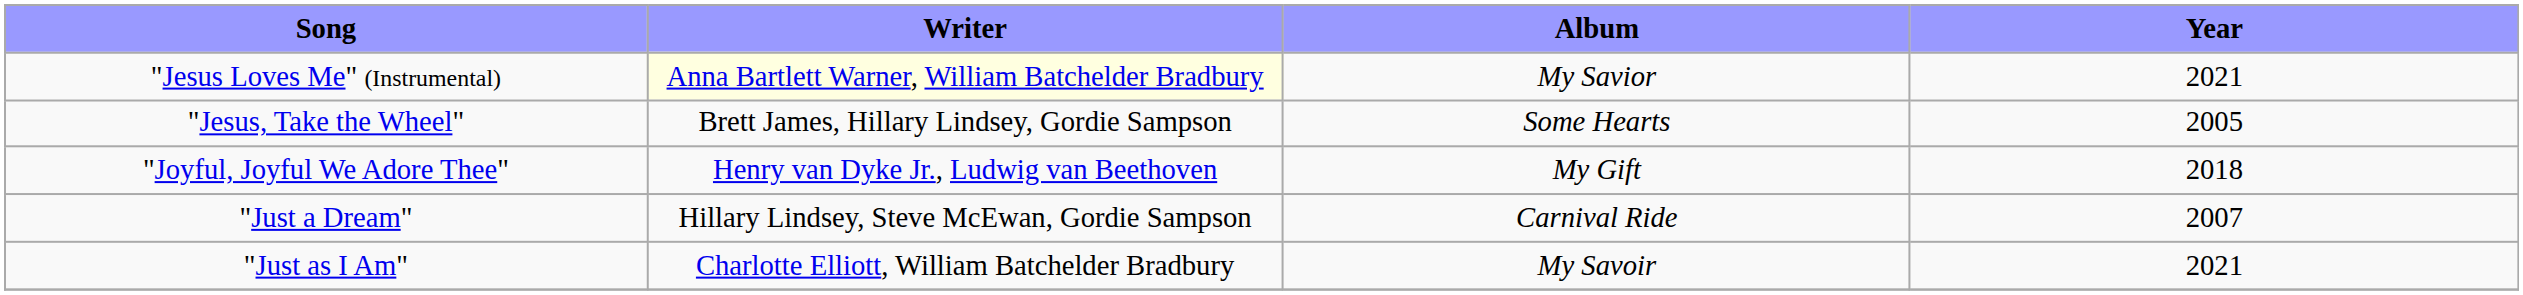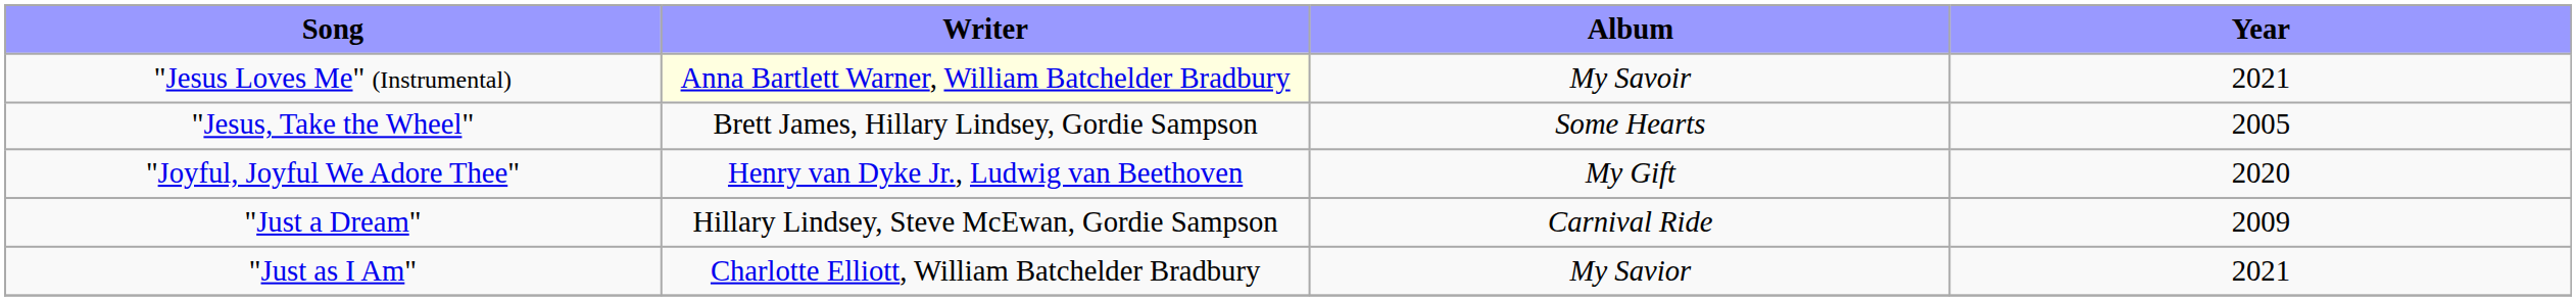"Jesus Loves Me" (Instrumental) | Album: My Savior -> My Savoir
"Joyful, Joyful We Adore Thee" | Year: 2018 -> 2020
"Just a Dream" | Year: 2007 -> 2009
"Just as I Am" | Album: My Savoir -> My Savior
